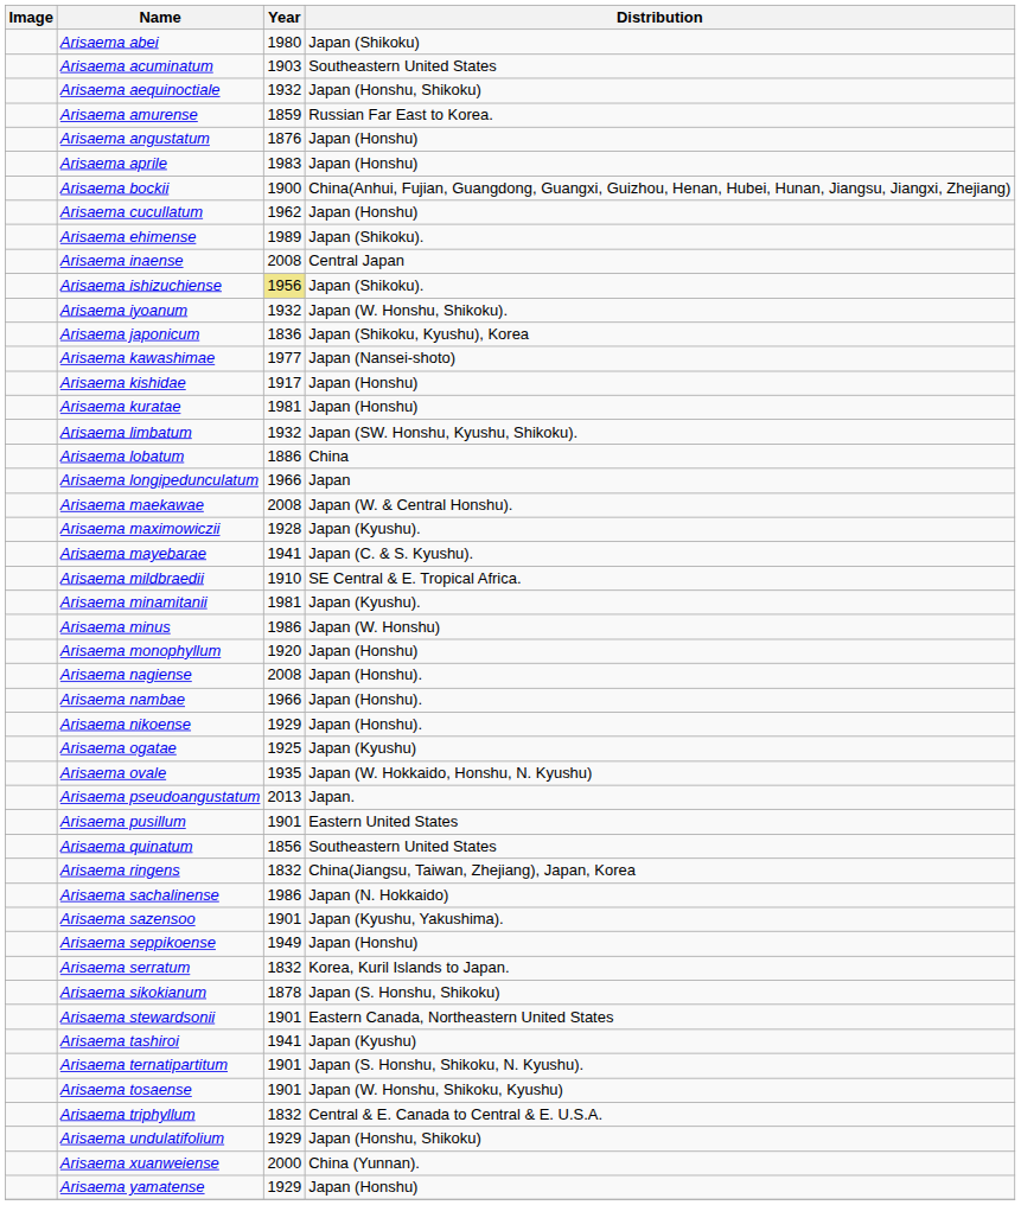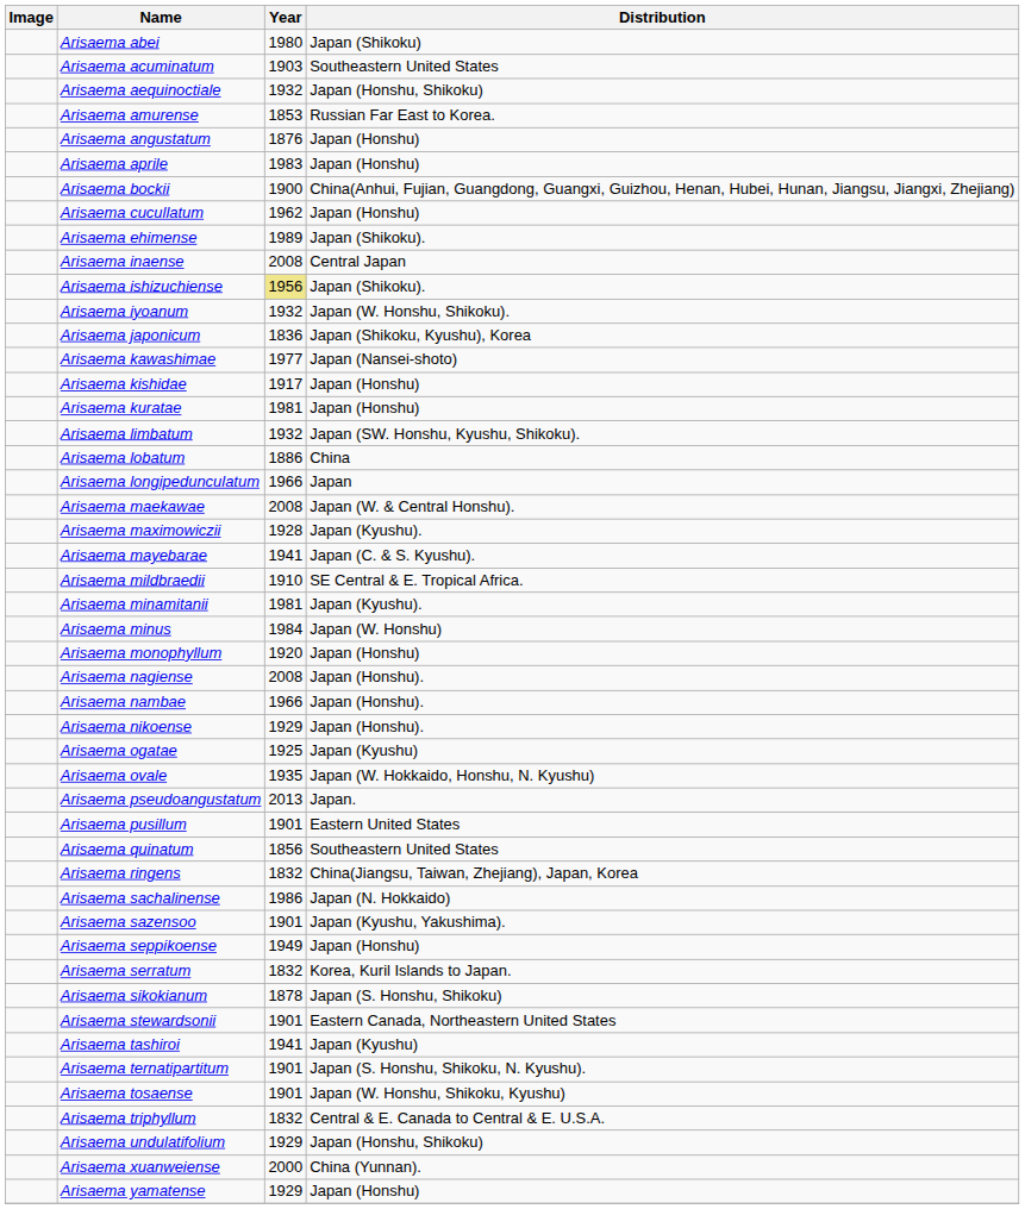Arisaema amurense | Year: 1859 -> 1853
Arisaema minus | Year: 1986 -> 1984
